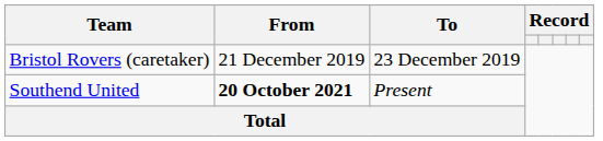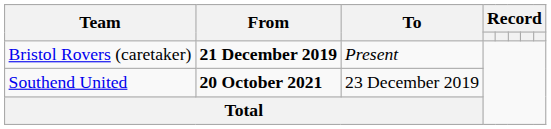Bristol Rovers (caretaker) | From: normal -> bold
Bristol Rovers (caretaker) | To: 23 December 2019 -> Present
Southend United | To: Present -> 23 December 2019
